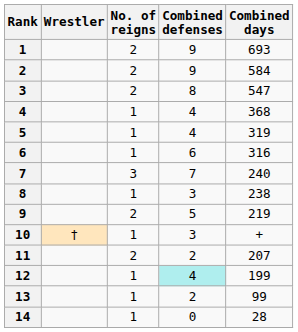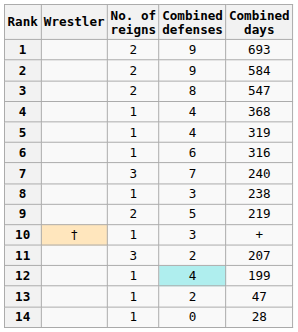11 | No. of reigns: 2 -> 3
13 | Combined days: 99 -> 47
